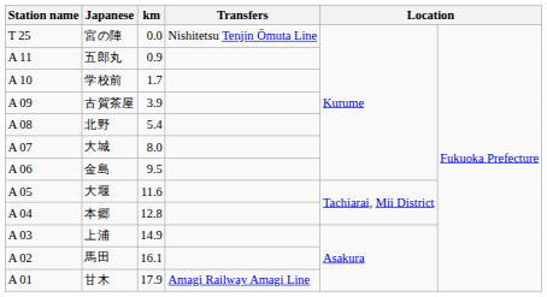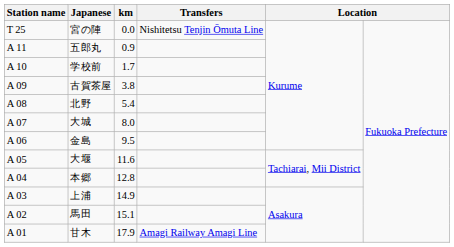古賀茶屋 | km: 3.9 -> 3.8
馬田 | km: 16.1 -> 15.1
